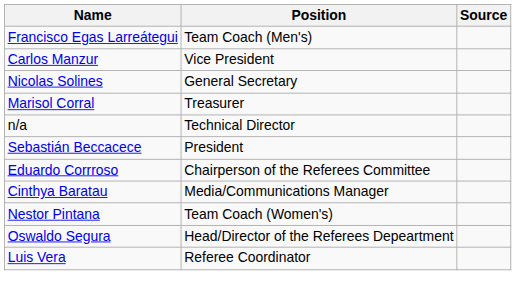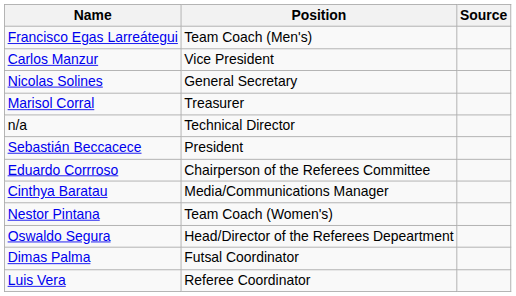+ row: Dimas Palma | Futsal Coordinator
